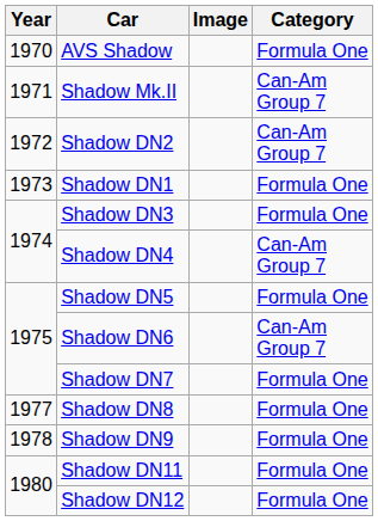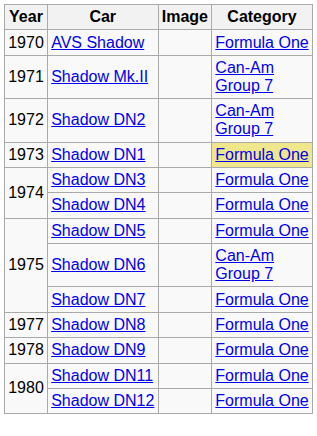Shadow DN1 | Category: no background -> khaki background
Shadow DN4 | Category: Can-Am Group 7 -> Formula One
